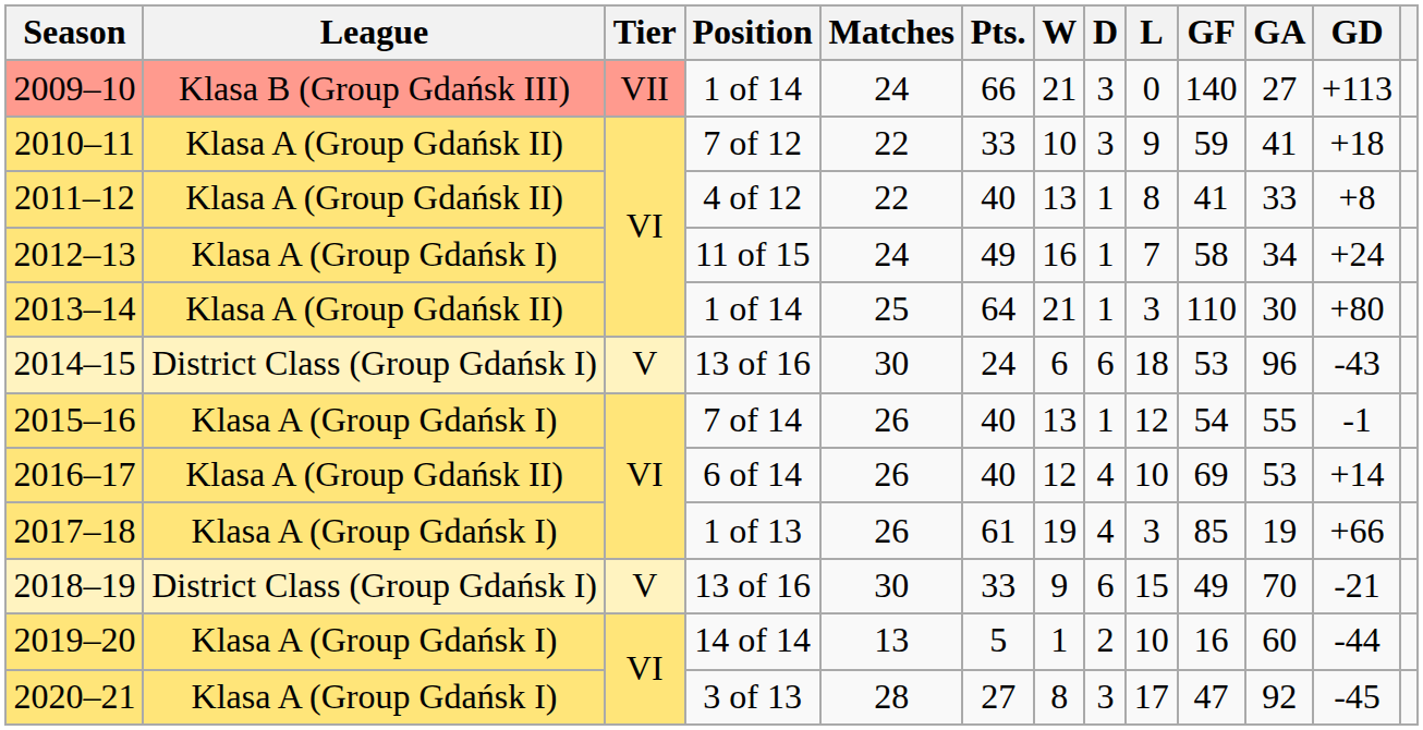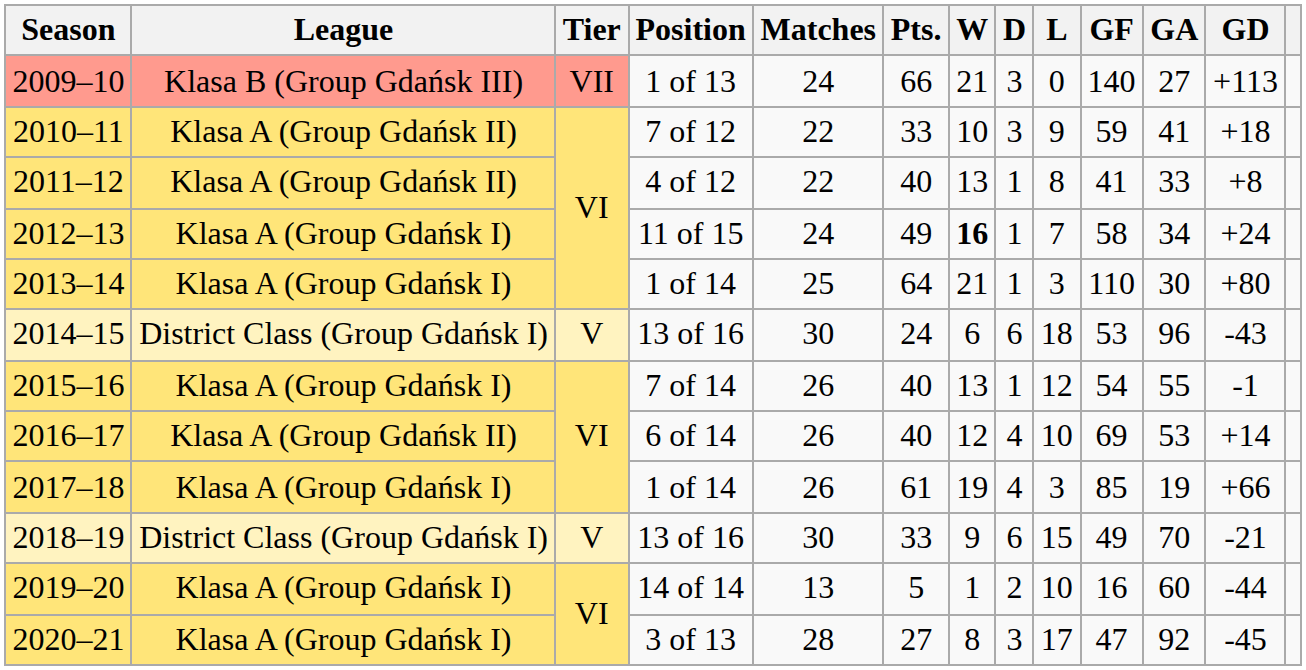2009–10 | Position: 1 of 14 -> 1 of 13
2012–13 | W: normal -> bold
2013–14 | League: Klasa A (Group Gdańsk II) -> Klasa A (Group Gdańsk I)
2017–18 | Position: 1 of 13 -> 1 of 14
